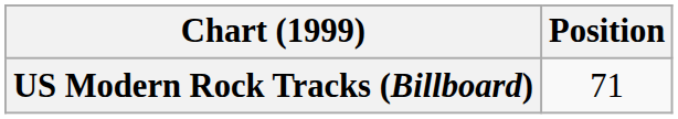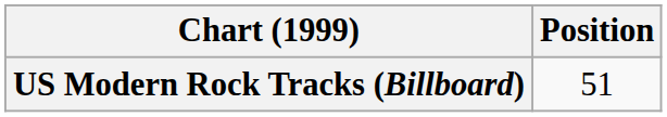US Modern Rock Tracks (Billboard) | Position: 71 -> 51
